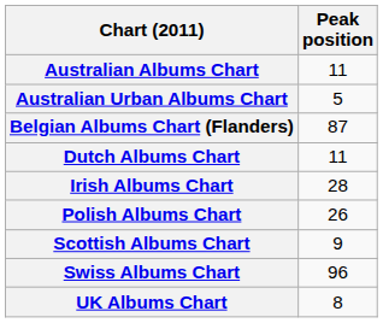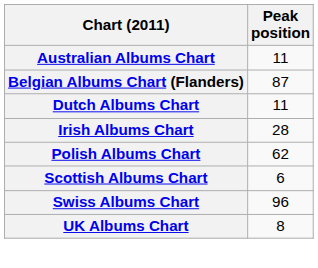- row: Australian Urban Albums Chart | 5
Polish Albums Chart | Peak position: 26 -> 62
Scottish Albums Chart | Peak position: 9 -> 6
